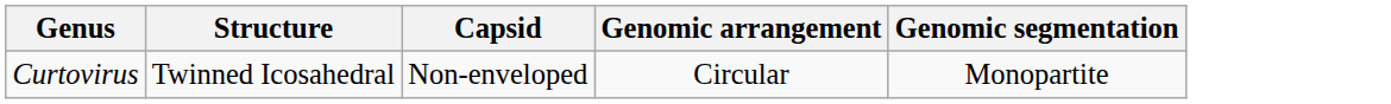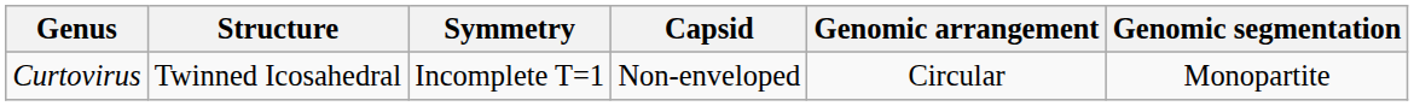+ column: Symmetry | Incomplete T=1
